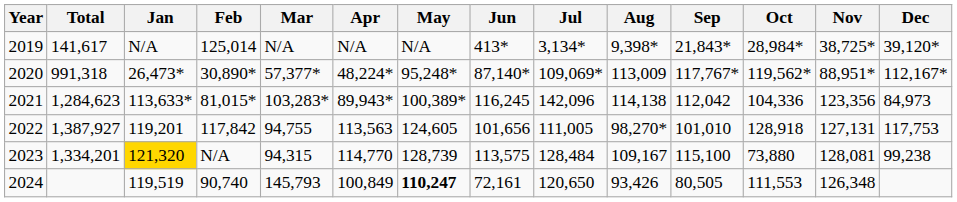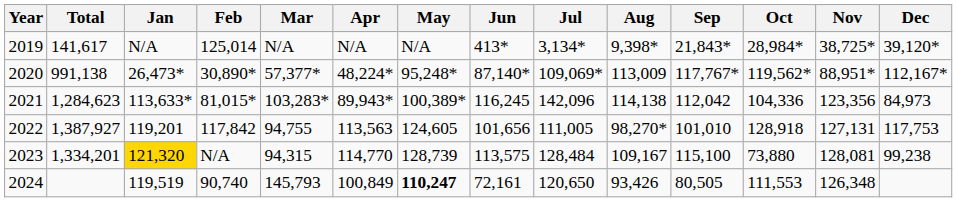2020 | Total: 991,318 -> 991,138
